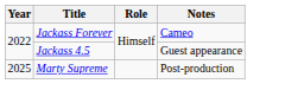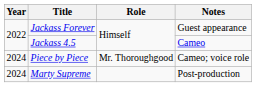Jackass Forever | Notes: Cameo -> Guest appearance
Jackass 4.5 | Notes: Guest appearance -> Cameo
+ row: 2024 | Piece by Piece | Mr. Thoroughgood | Cameo; voice role
Marty Supreme | Year: 2025 -> 2024
